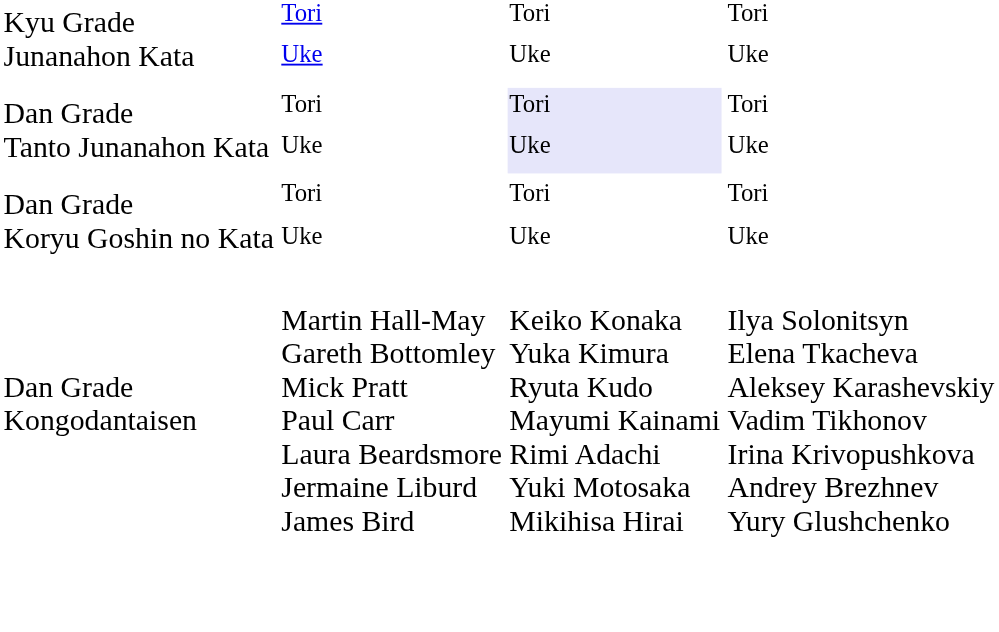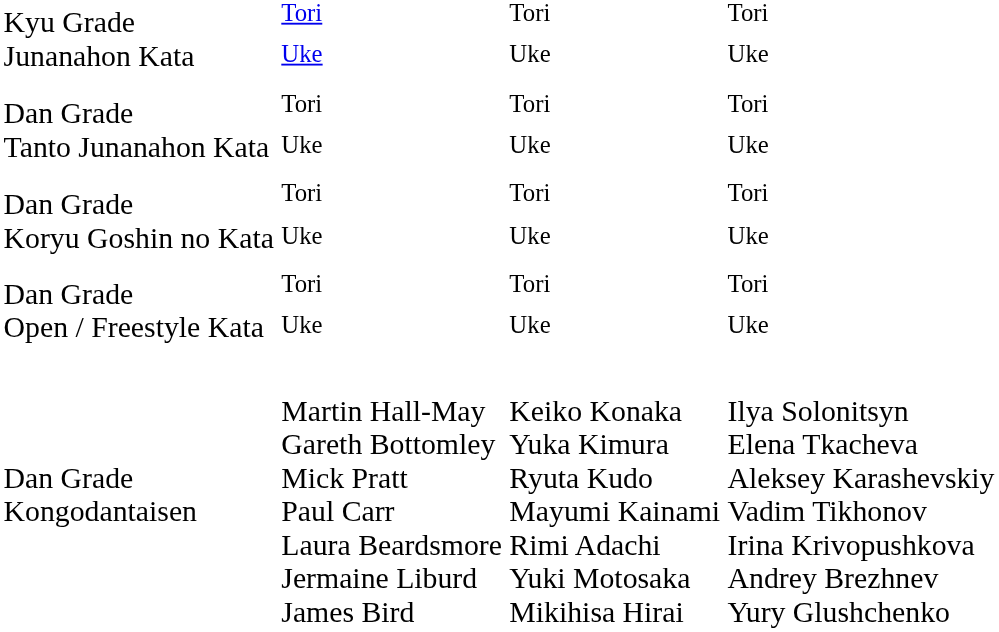Dan Grade Tanto Junanahon Kata | column 3: lavender background -> no background
+ row: Dan Grade Open / Freestyle Kata | Tori Uke | Tori Uke | Tori Uke
